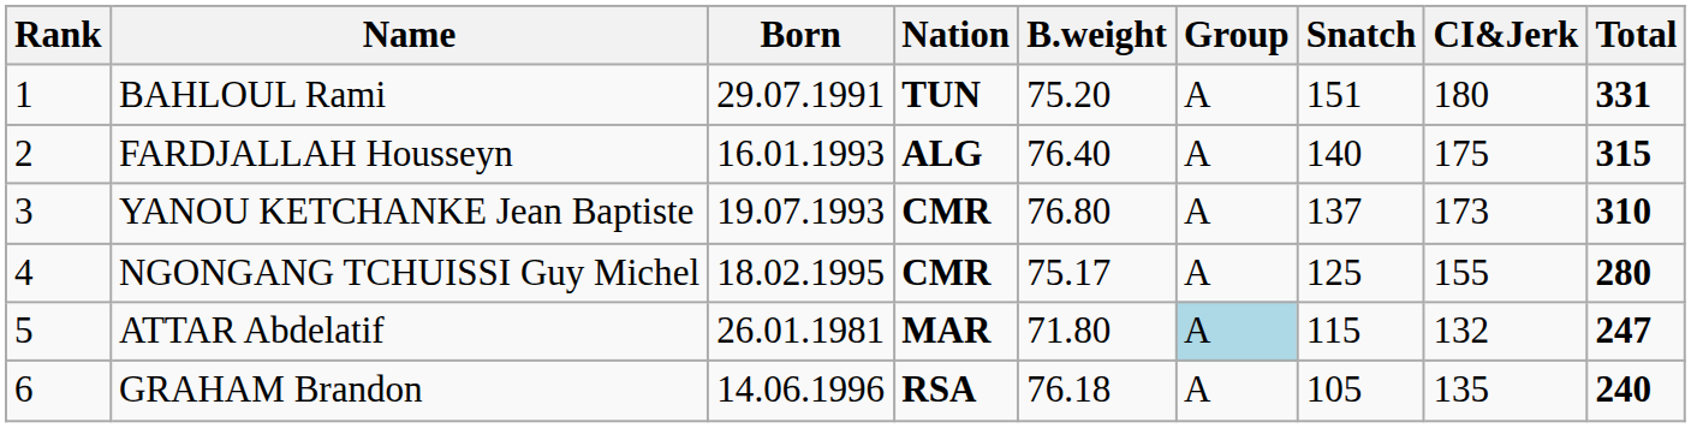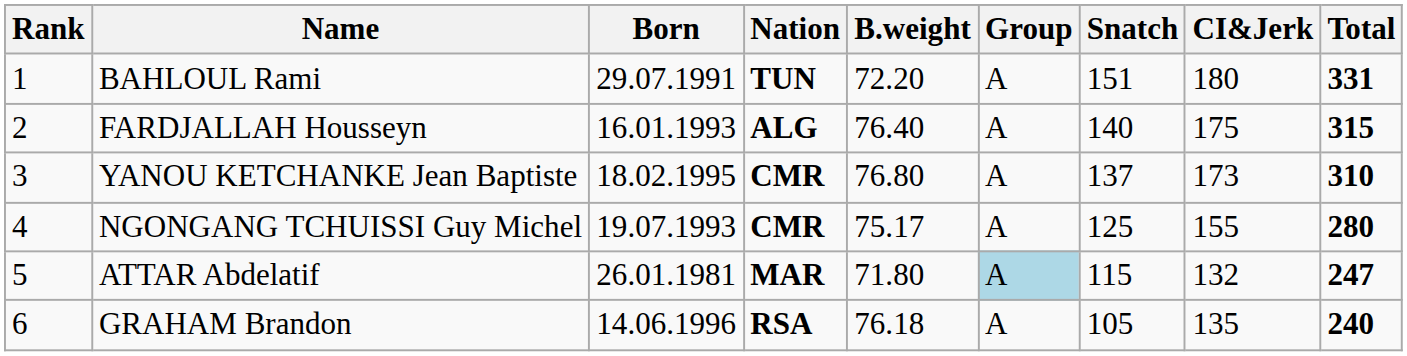BAHLOUL Rami | B.weight: 75.20 -> 72.20
YANOU KETCHANKE Jean Baptiste | Born: 19.07.1993 -> 18.02.1995
NGONGANG TCHUISSI Guy Michel | Born: 18.02.1995 -> 19.07.1993
